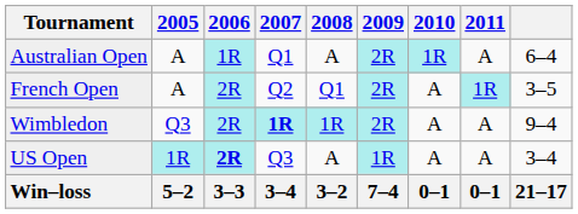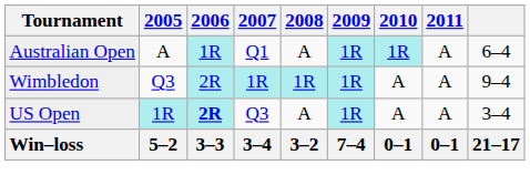Australian Open | 2009: 2R -> 1R
- row: French Open | A | 2R | Q2 | Q1 | 2R | A | 1R | 3–5
Wimbledon | 2007: bold -> normal
Wimbledon | 2009: 2R -> 1R
